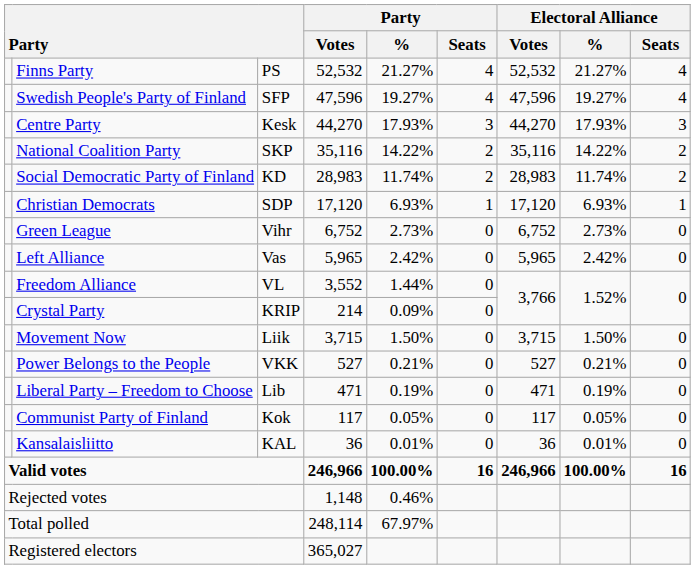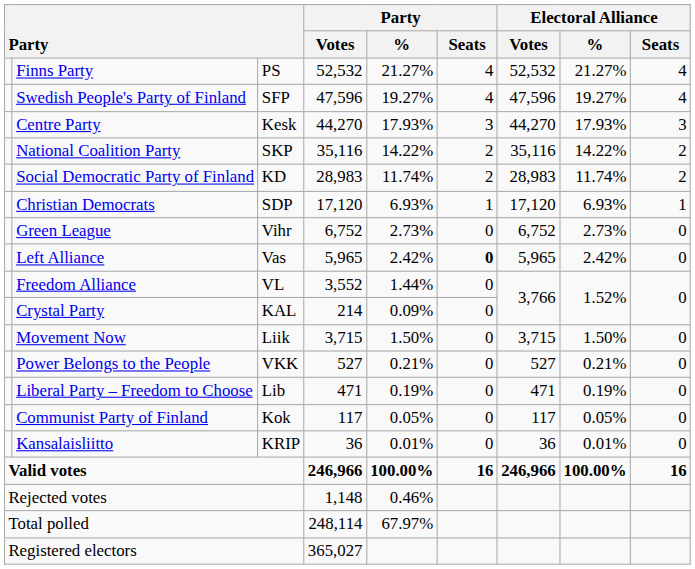Left Alliance | Party / Seats: normal -> bold
Crystal Party | column 3: KRIP -> KAL
Kansalaisliitto | column 3: KAL -> KRIP
